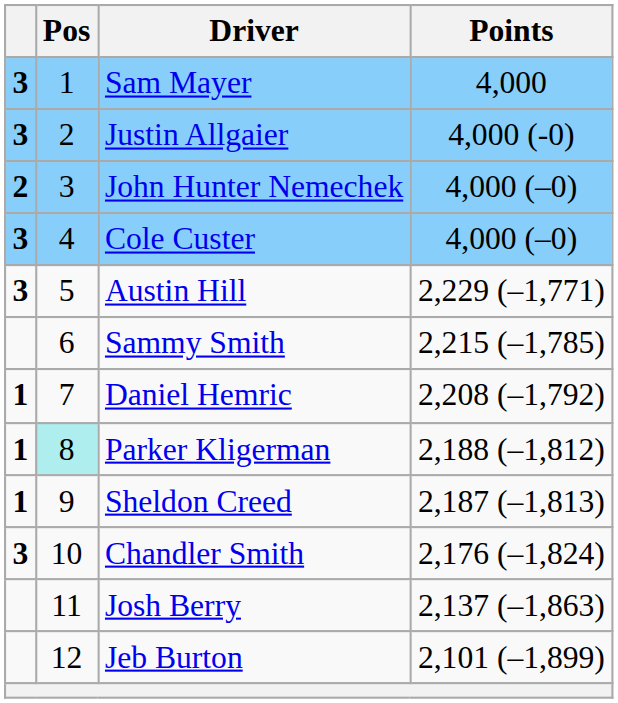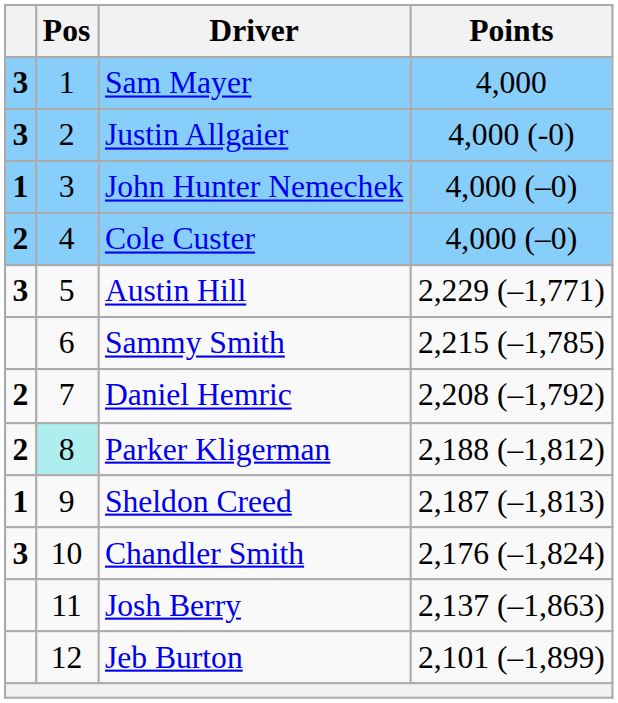John Hunter Nemechek | column 1: 2 -> 1
Cole Custer | column 1: 3 -> 2
Daniel Hemric | column 1: 1 -> 2
Parker Kligerman | column 1: 1 -> 2
